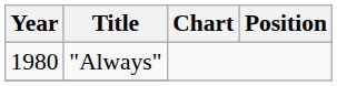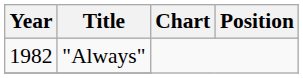"Always" | Year: 1980 -> 1982
